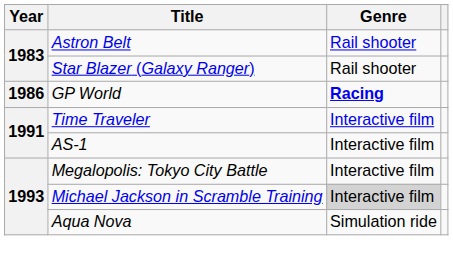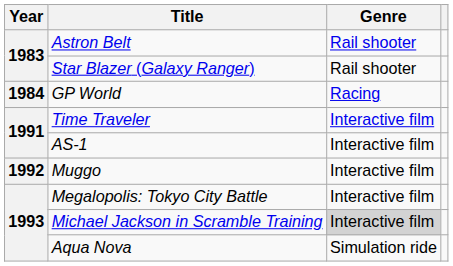GP World | Year: 1986 -> 1984
GP World | Genre: bold -> normal
+ row: 1992 | Muggo | Interactive film
